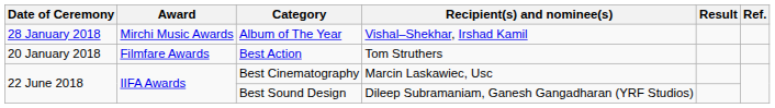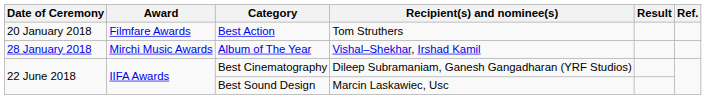rows swapped: Best Action <-> Album of The Year
Best Cinematography | Recipient(s) and nominee(s): Marcin Laskawiec, Usc -> Dileep Subramaniam, Ganesh Gangadharan (YRF Studios)
Best Sound Design | Recipient(s) and nominee(s): Dileep Subramaniam, Ganesh Gangadharan (YRF Studios) -> Marcin Laskawiec, Usc
